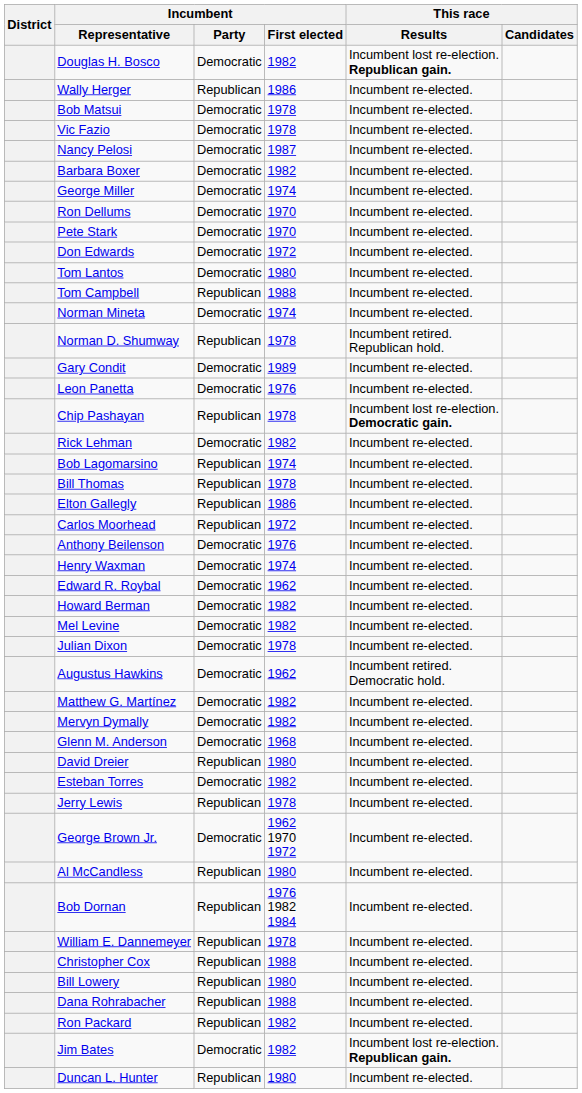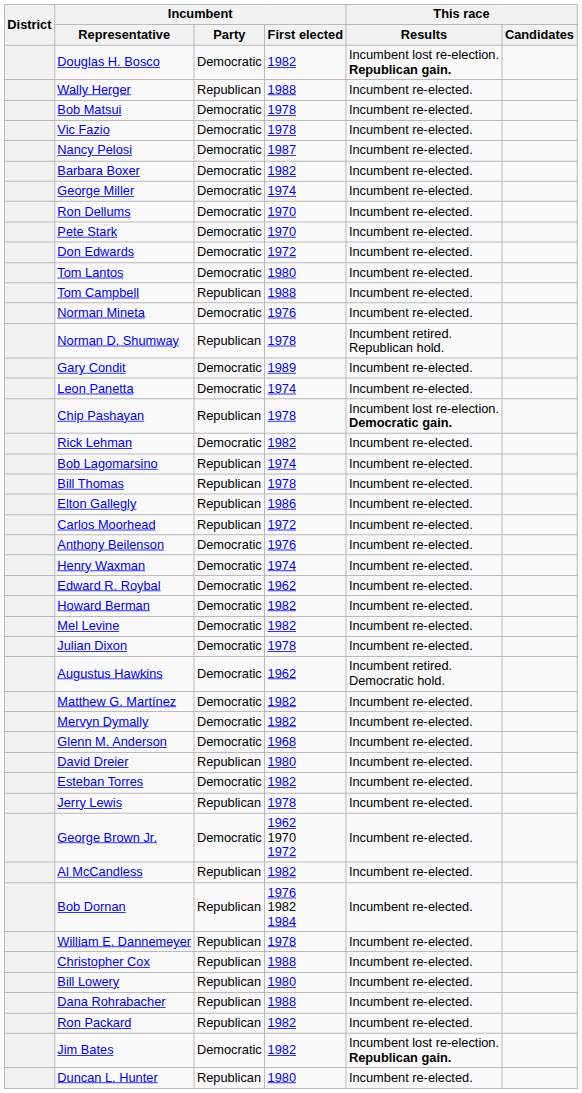Wally Herger | Incumbent / First elected: 1986 -> 1988
Norman Mineta | Incumbent / First elected: 1974 -> 1976
Leon Panetta | Incumbent / First elected: 1976 -> 1974
Al McCandless | Incumbent / First elected: 1980 -> 1982
